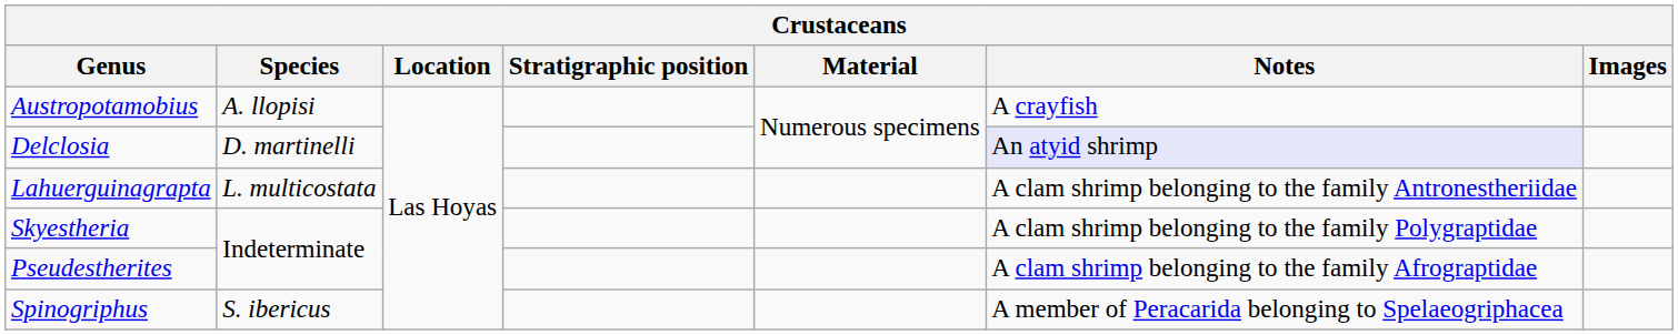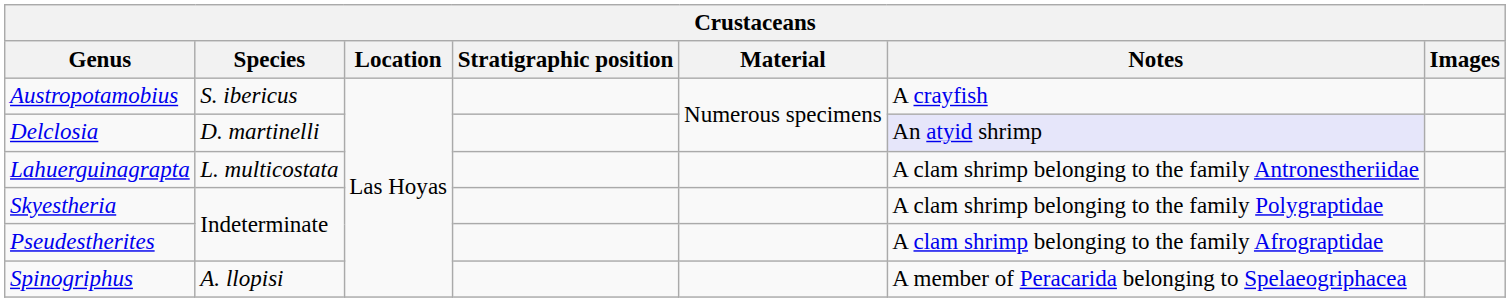Austropotamobius | Species: A. llopisi -> S. ibericus
Spinogriphus | Species: S. ibericus -> A. llopisi
